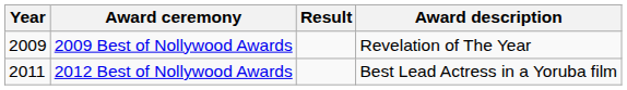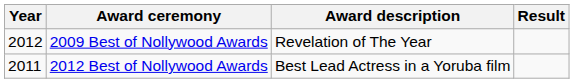columns swapped: Award description <-> Result
2009 Best of Nollywood Awards | Year: 2009 -> 2012
